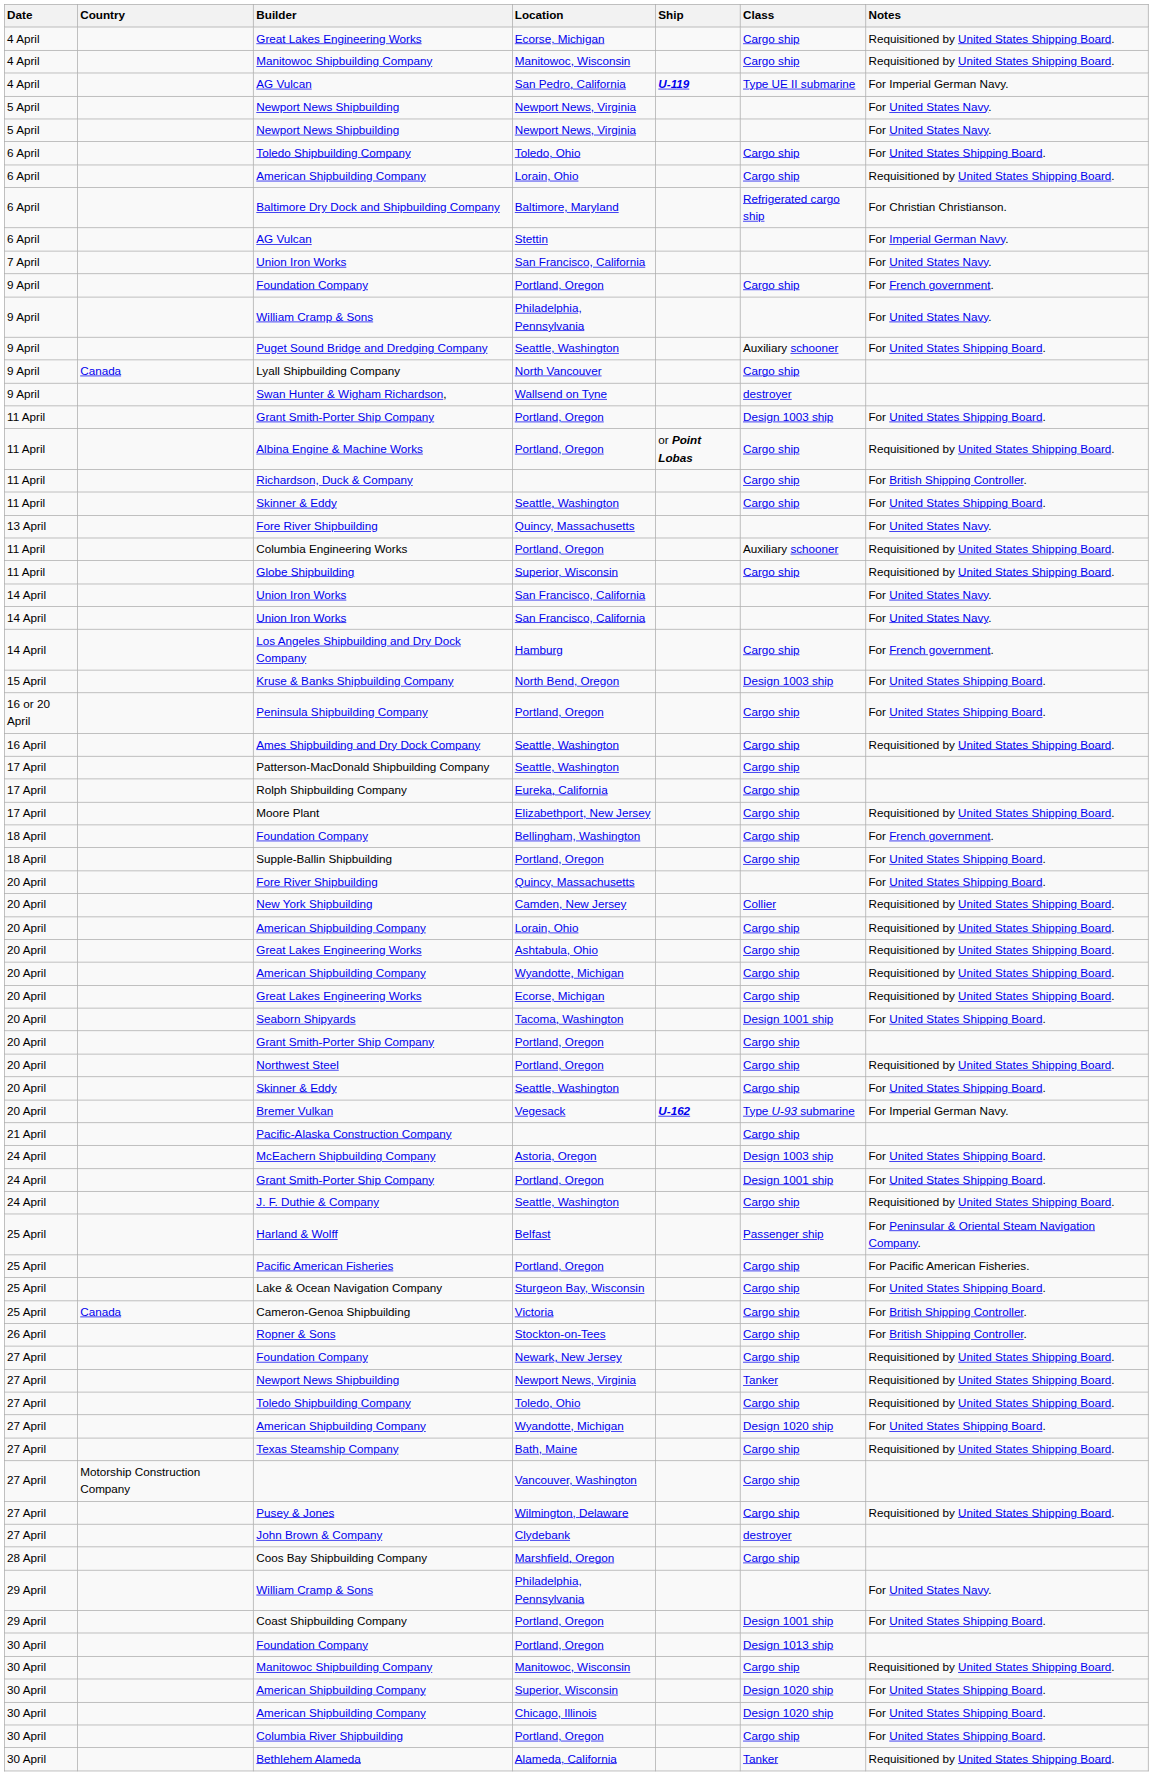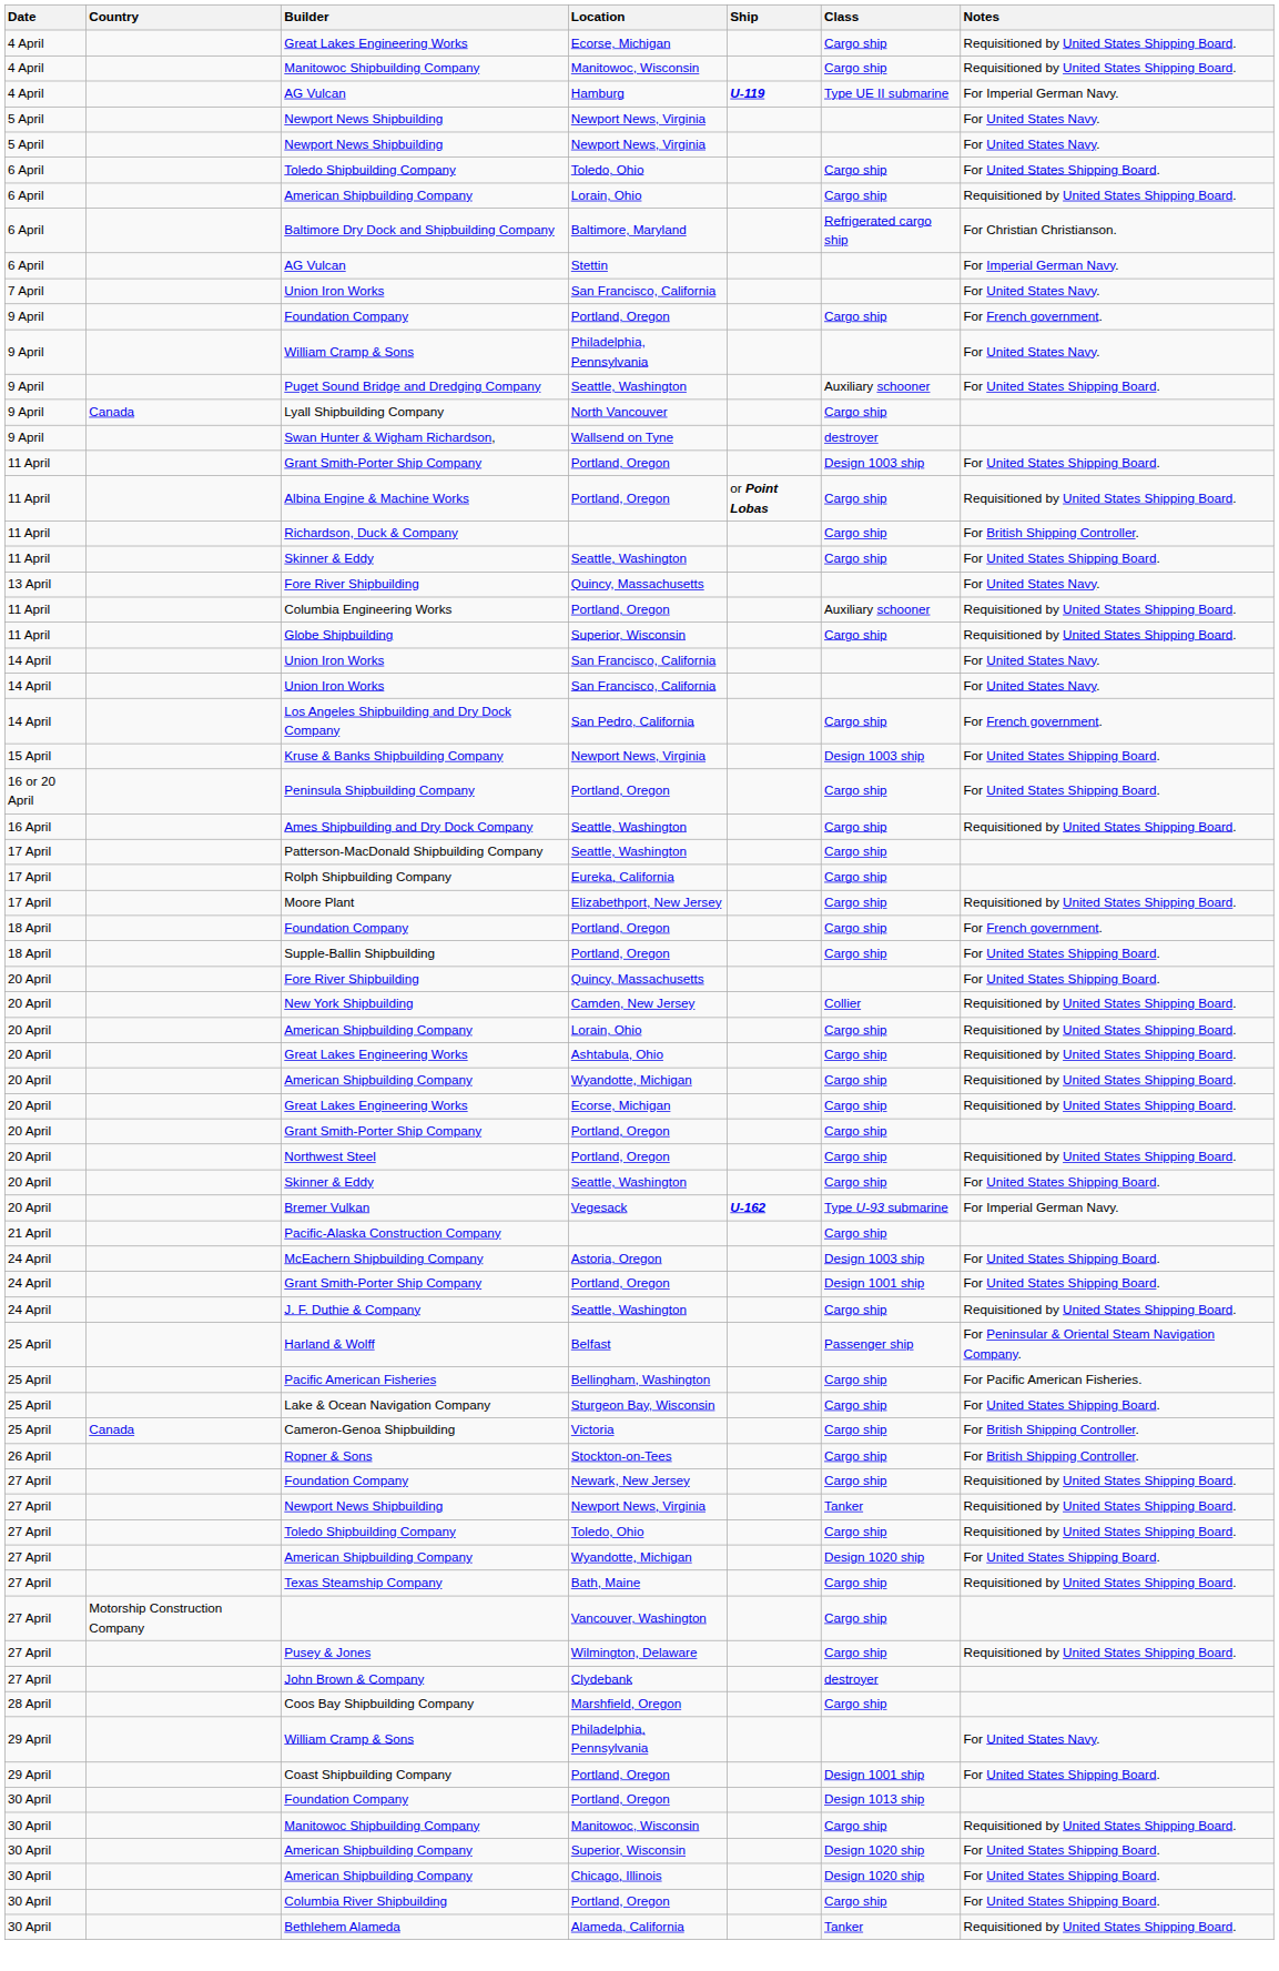4 April / AG Vulcan | Location: San Pedro, California -> Hamburg
Los Angeles Shipbuilding and Dry Dock Company | Location: Hamburg -> San Pedro, California
Kruse & Banks Shipbuilding Company | Location: North Bend, Oregon -> Newport News, Virginia
18 April / Foundation Company | Location: Bellingham, Washington -> Portland, Oregon
- row: 20 April | Seaborn Shipyards | Tacoma, Washington | Design 1001 ship | For United States Shipping Board.
Pacific American Fisheries | Location: Portland, Oregon -> Bellingham, Washington
